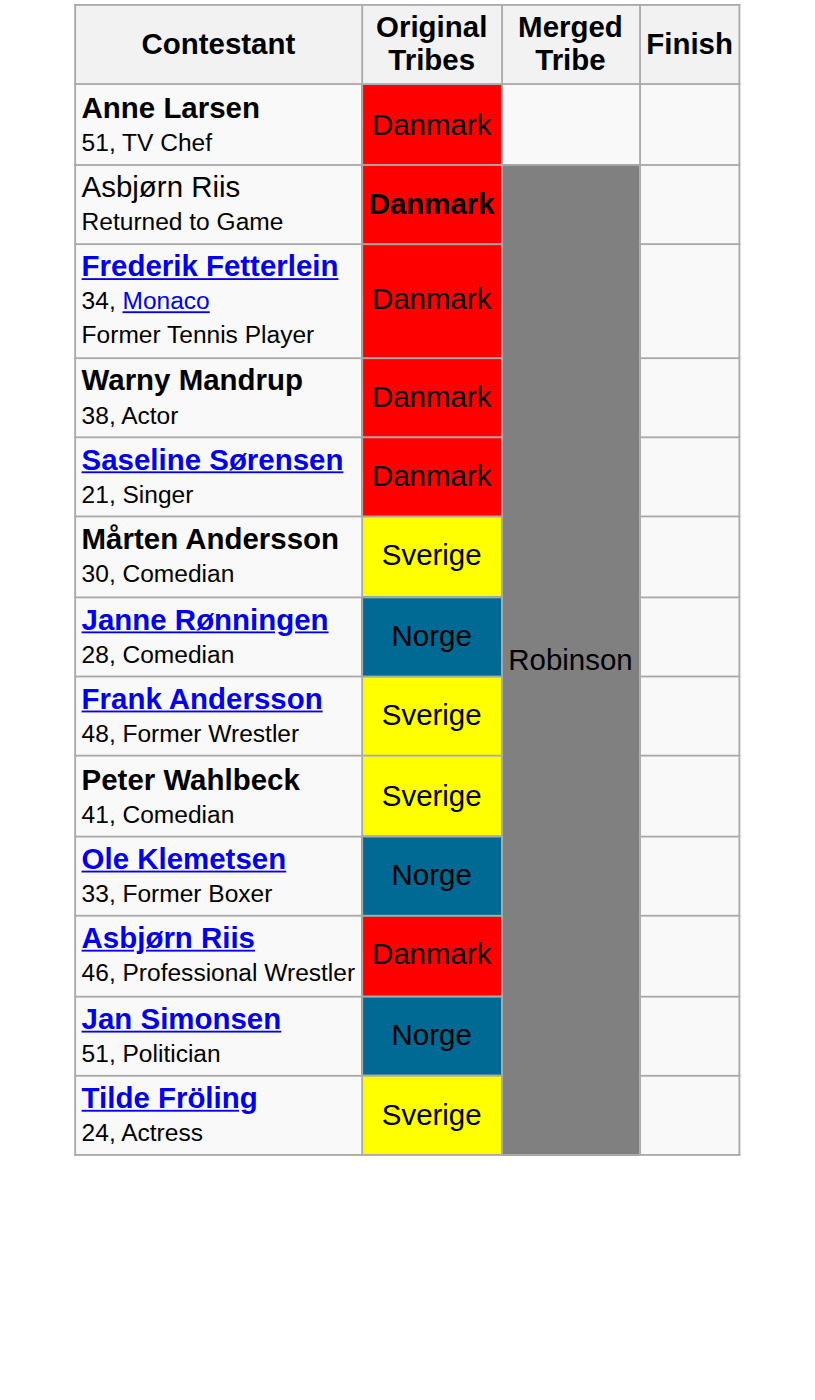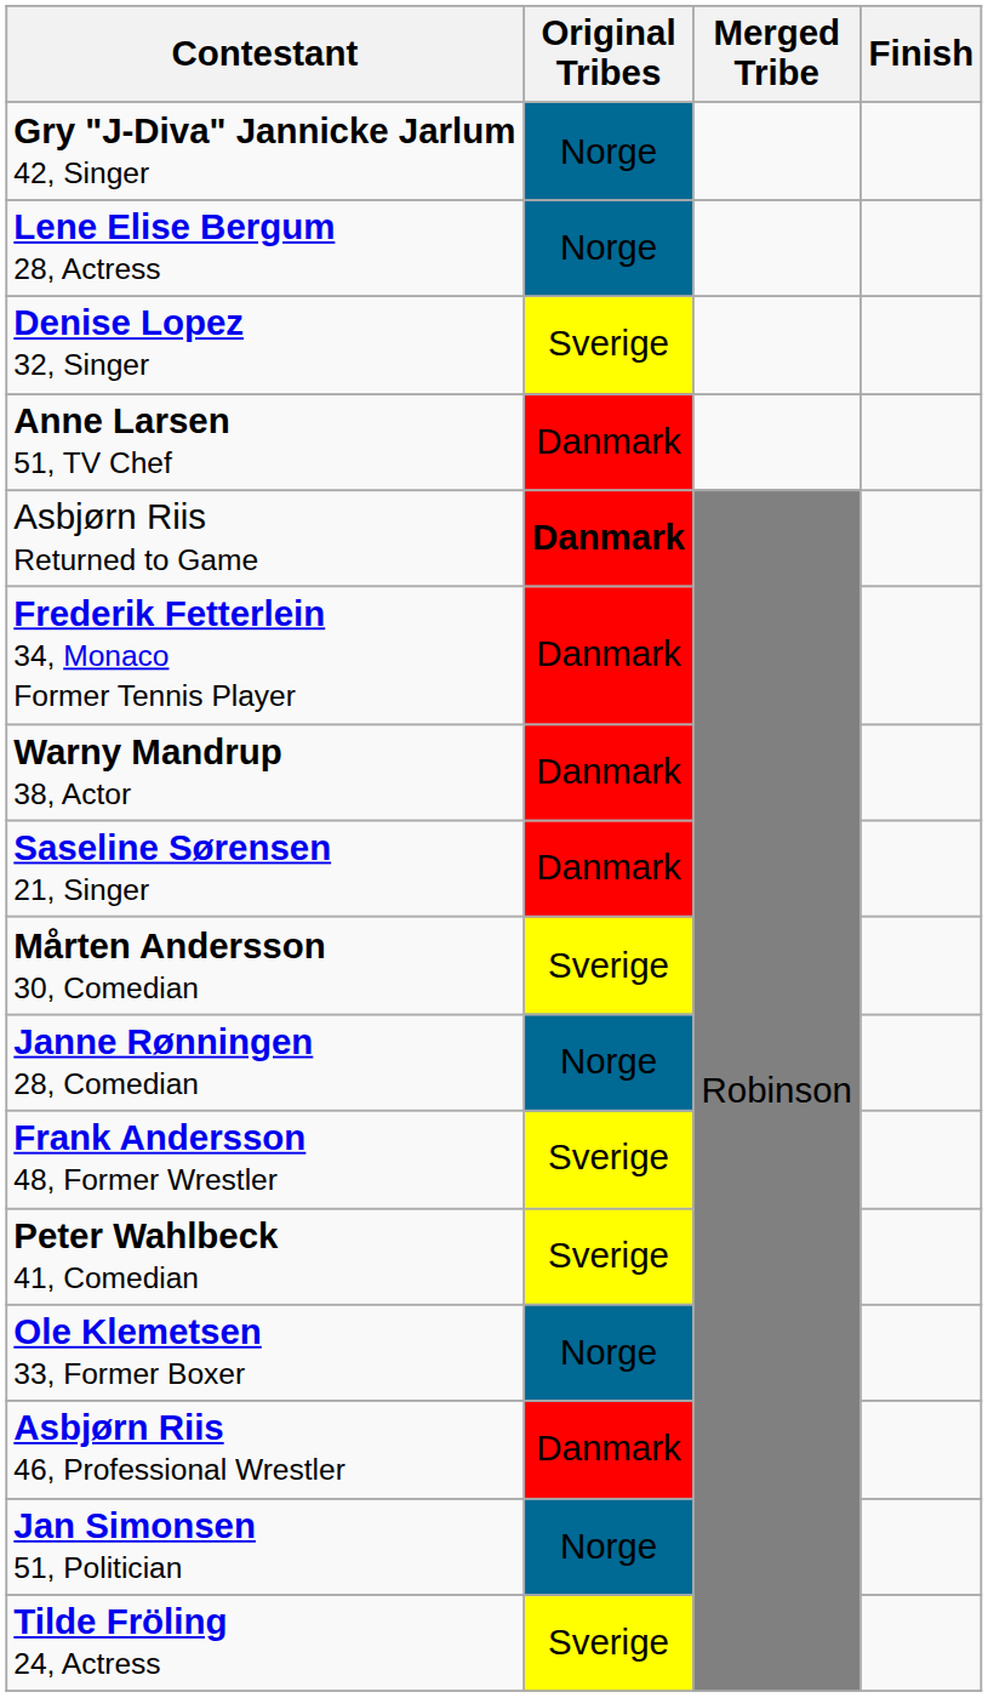+ row: Gry "J-Diva" Jannicke Jarlum 42, Singer | Norge
+ row: Lene Elise Bergum 28, Actress | Norge
+ row: Denise Lopez 32, Singer | Sverige
